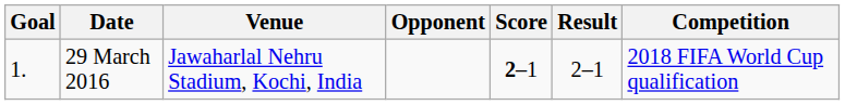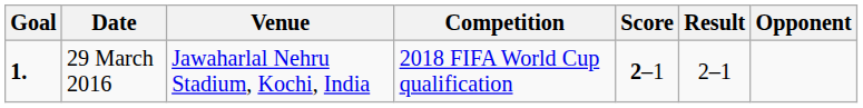columns swapped: Opponent <-> Competition
29 March 2016 | Goal: normal -> bold
